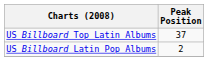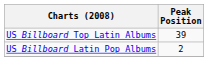US Billboard Top Latin Albums | Peak Position: 37 -> 39
